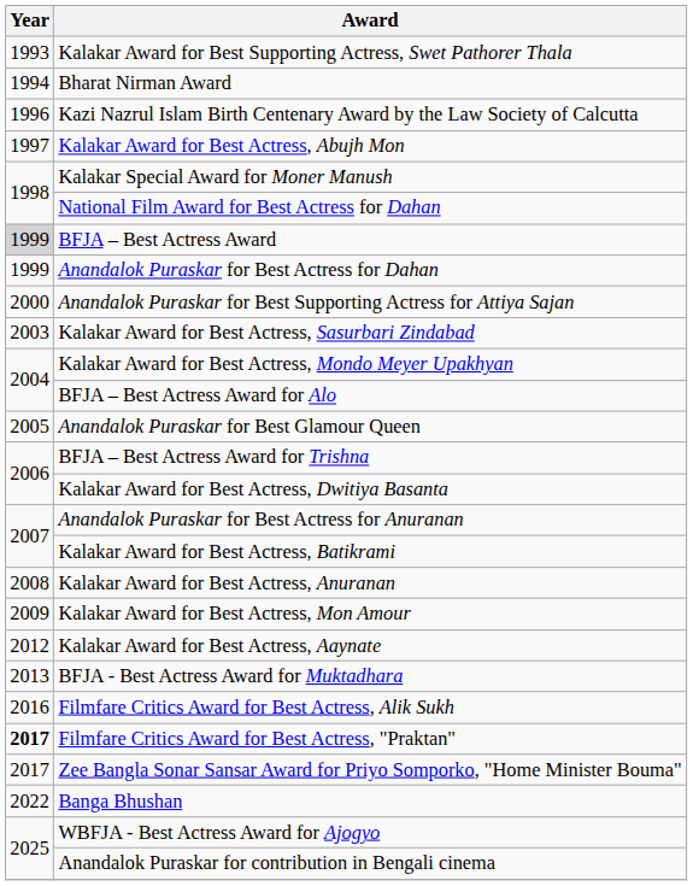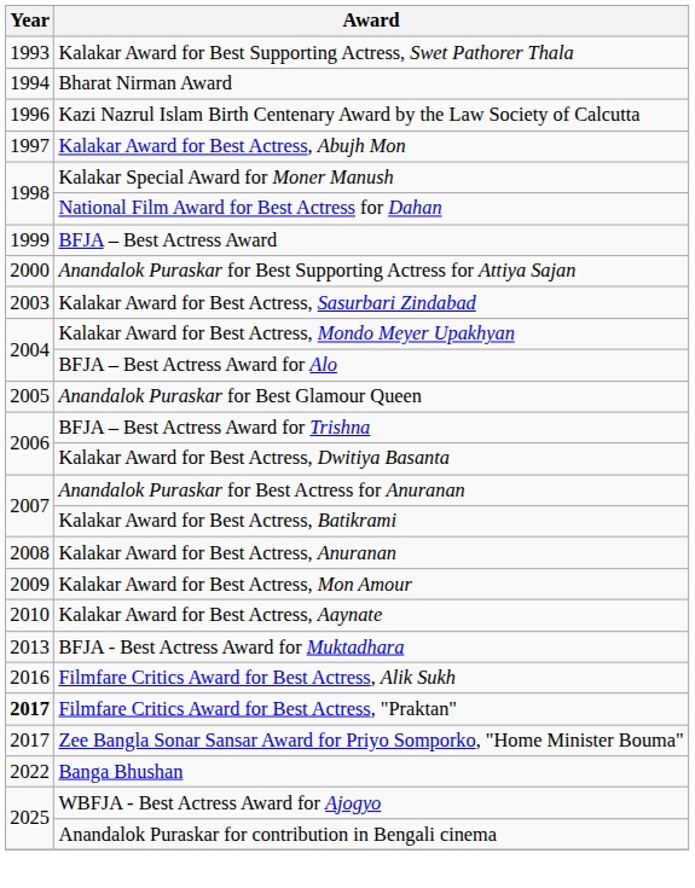BFJA – Best Actress Award | Year: lightgrey background -> no background
- row: 1999 | Anandalok Puraskar for Best Actress for Dahan
Kalakar Award for Best Actress, Aaynate | Year: 2012 -> 2010
